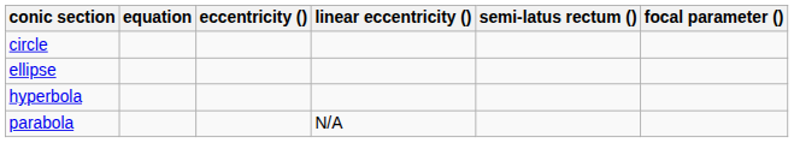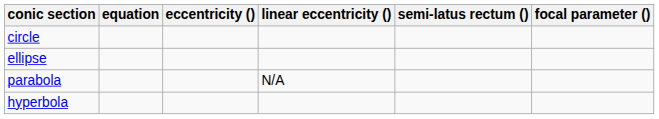rows swapped: parabola <-> hyperbola
